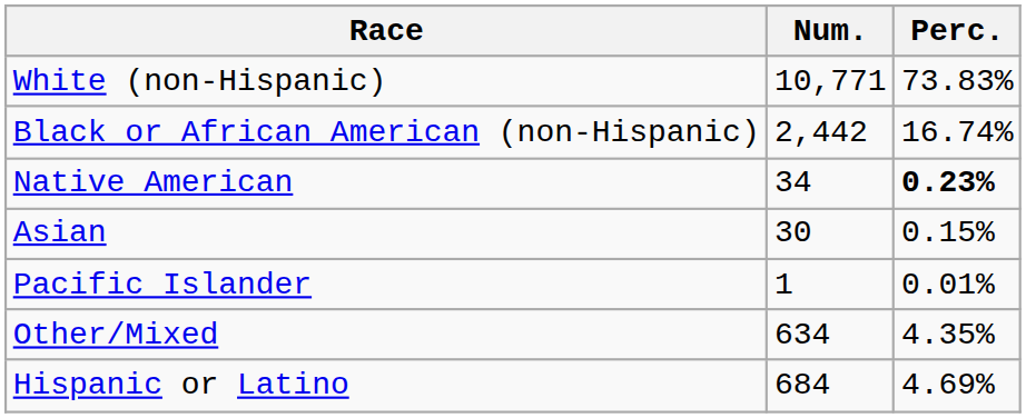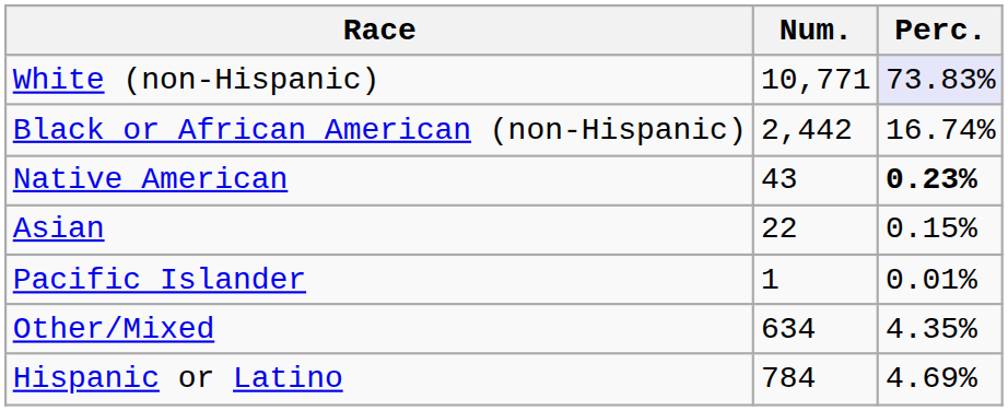White (non-Hispanic) | Perc.: no background -> lavender background
Native American | Num.: 34 -> 43
Asian | Num.: 30 -> 22
Hispanic or Latino | Num.: 684 -> 784
